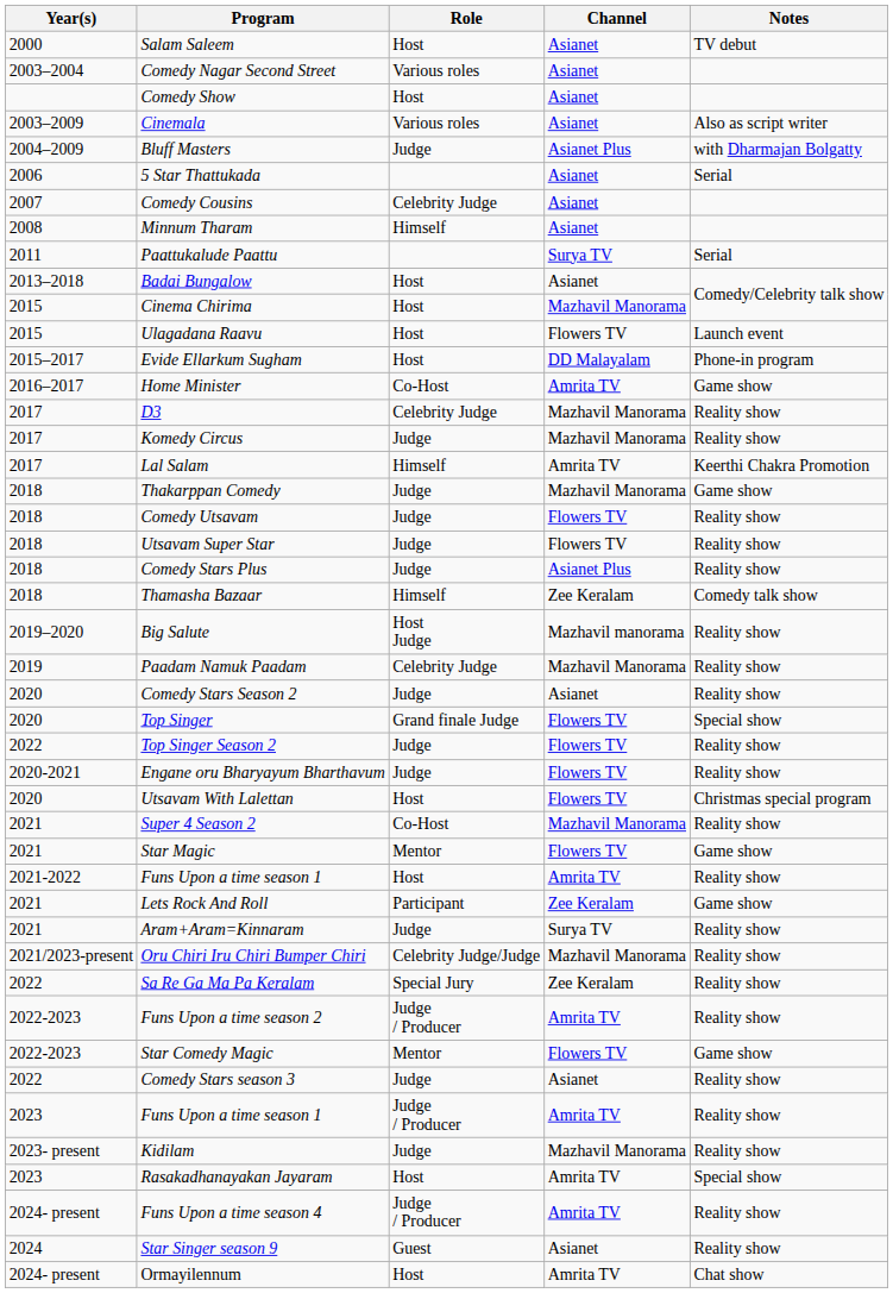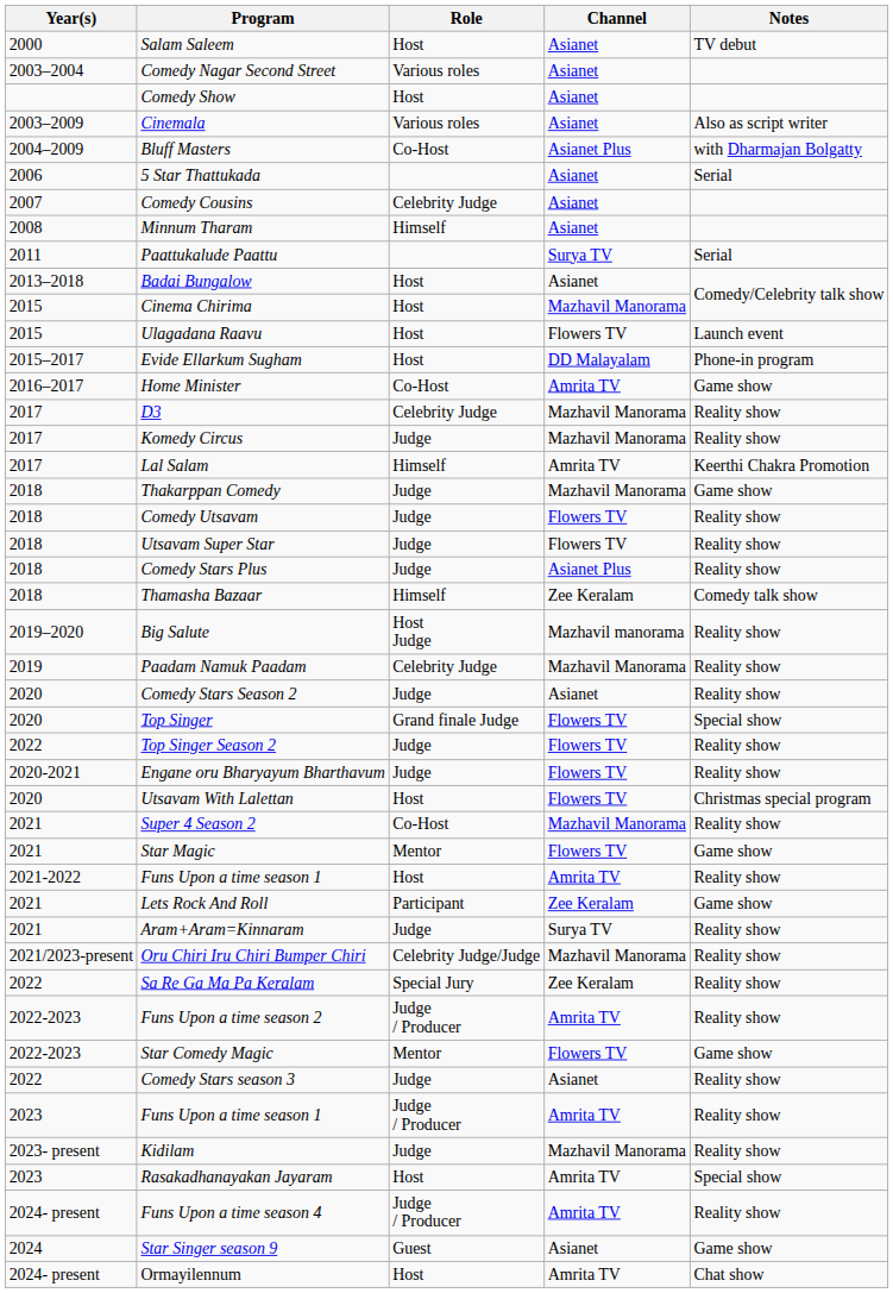Bluff Masters | Role: Judge -> Co-Host
Star Singer season 9 | Notes: Reality show -> Game show
